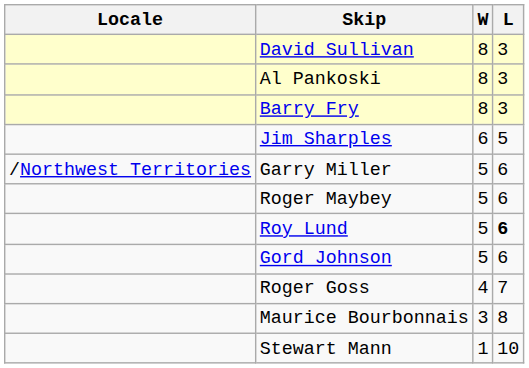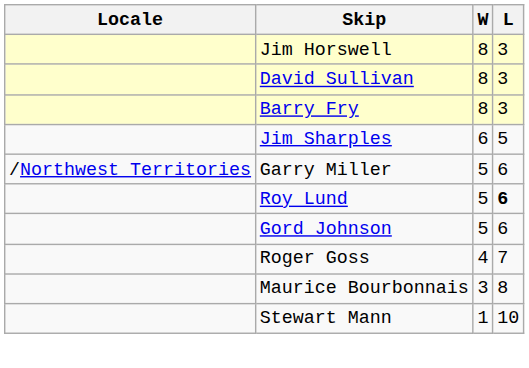+ row: Jim Horswell | 8 | 3
- row: Al Pankoski | 8 | 3
- row: Roger Maybey | 5 | 6
